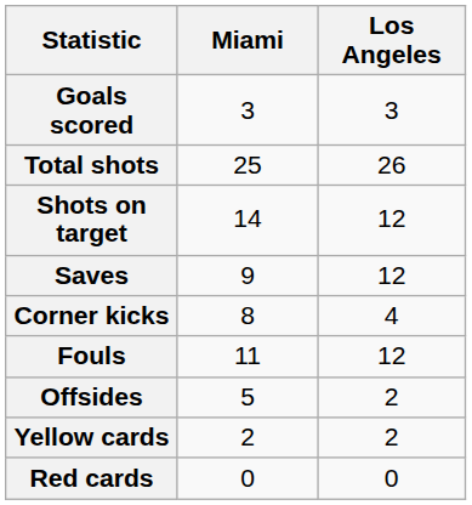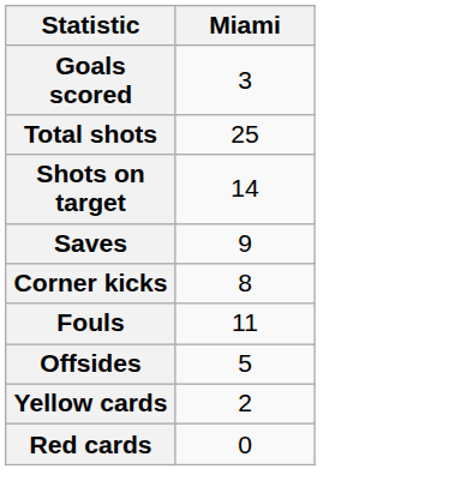- column: Los Angeles | 3 | 26 | 12 | 12 | 4 | 12 | 2 | 2 | 0
